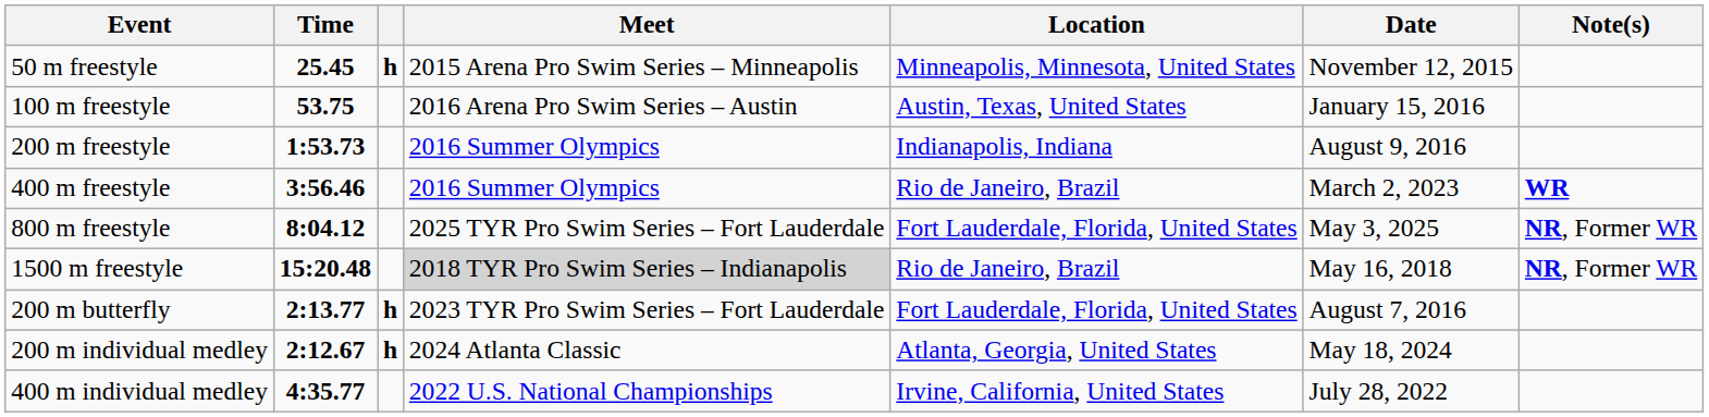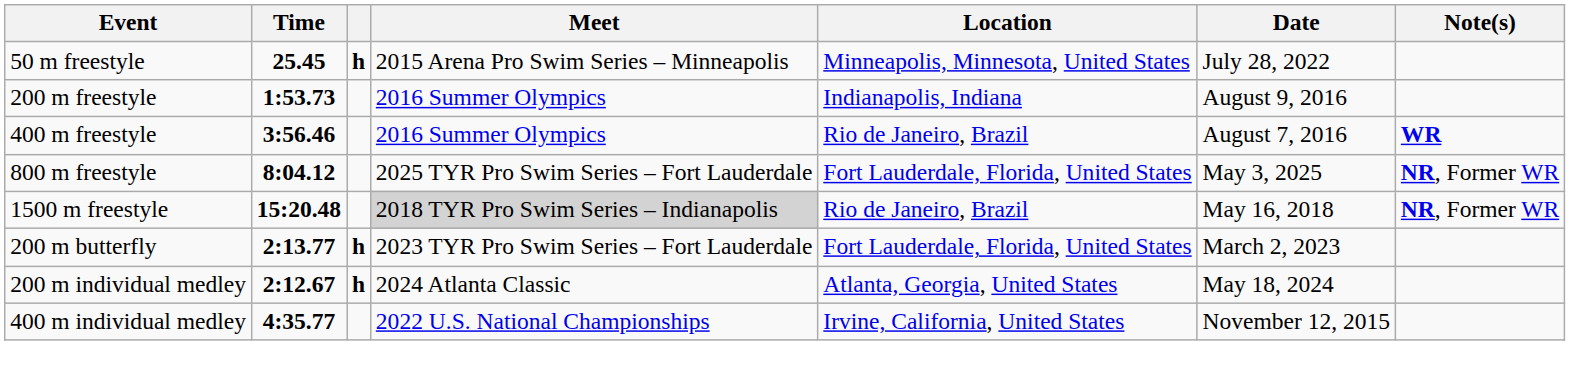50 m freestyle | Date: November 12, 2015 -> July 28, 2022
- row: 100 m freestyle | 53.75 | 2016 Arena Pro Swim Series – Austin | Austin, Texas, United States | January 15, 2016
400 m freestyle | Date: March 2, 2023 -> August 7, 2016
200 m butterfly | Date: August 7, 2016 -> March 2, 2023
400 m individual medley | Date: July 28, 2022 -> November 12, 2015
